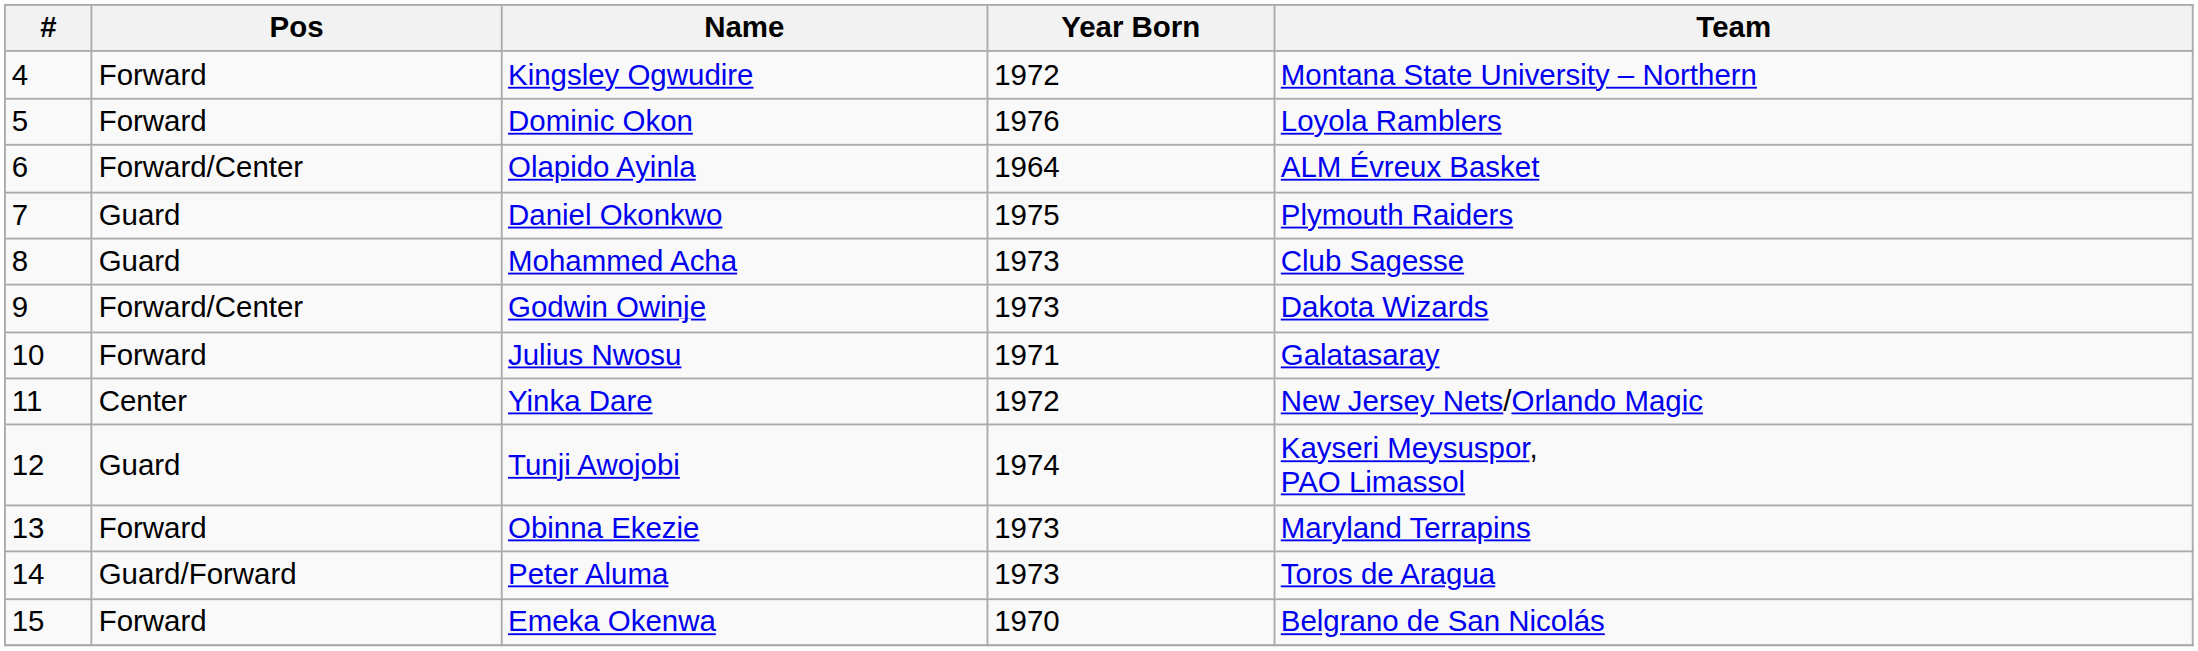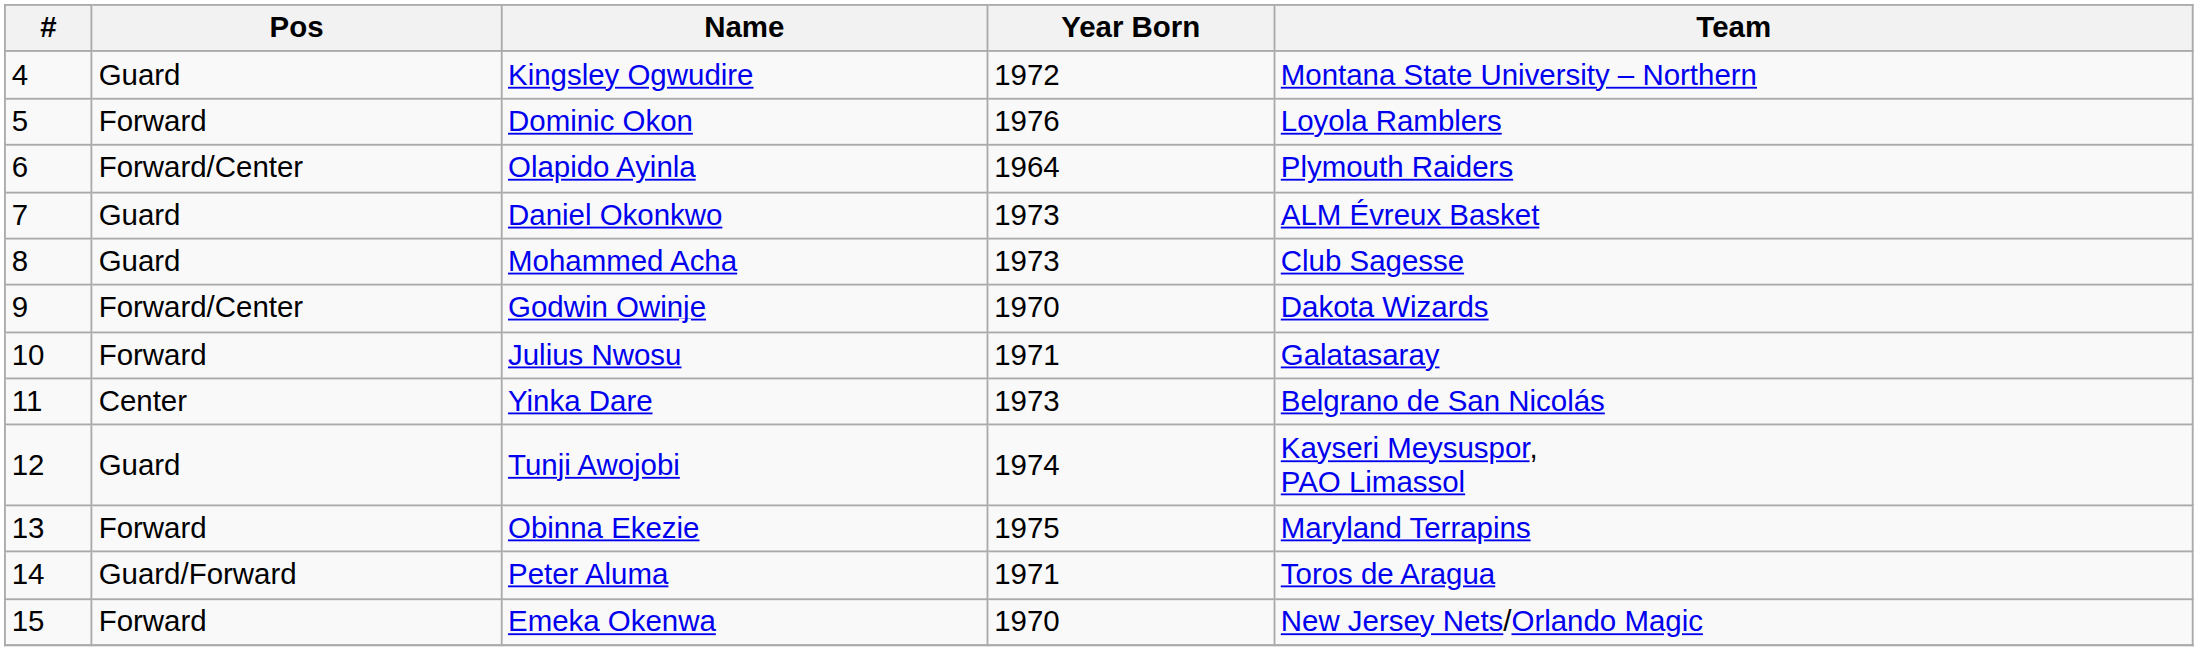Kingsley Ogwudire | Pos: Forward -> Guard
Olapido Ayinla | Team: ALM Évreux Basket -> Plymouth Raiders
Daniel Okonkwo | Year Born: 1975 -> 1973
Daniel Okonkwo | Team: Plymouth Raiders -> ALM Évreux Basket
Godwin Owinje | Year Born: 1973 -> 1970
Yinka Dare | Year Born: 1972 -> 1973
Yinka Dare | Team: New Jersey Nets/Orlando Magic -> Belgrano de San Nicolás
Obinna Ekezie | Year Born: 1973 -> 1975
Peter Aluma | Year Born: 1973 -> 1971
Emeka Okenwa | Team: Belgrano de San Nicolás -> New Jersey Nets/Orlando Magic
